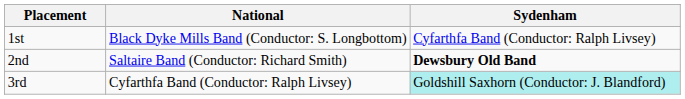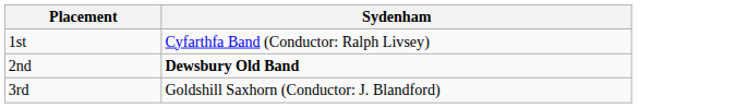- column: National | Black Dyke Mills Band (Conductor: S. Longbottom) | Saltaire Band (Conductor: Richard Smith) | Cyfarthfa Band (Conductor: Ralph Livsey)
3rd | Sydenham: paleturquoise background -> no background
